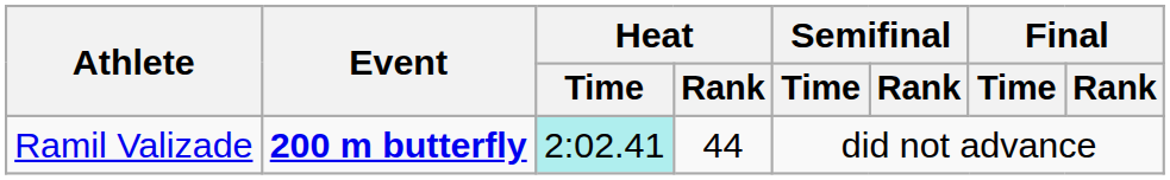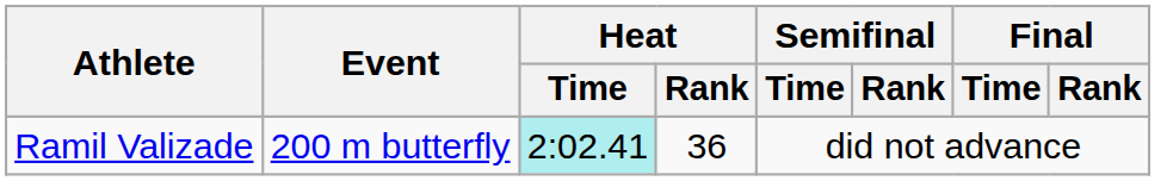Ramil Valizade | Event: bold -> normal
Ramil Valizade | Heat / Rank: 44 -> 36
